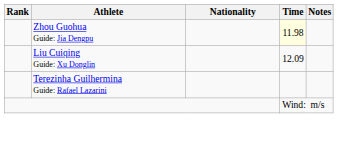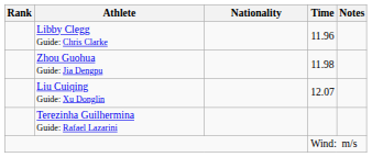+ row: Libby Clegg Guide: Chris Clarke | 11.96
Zhou Guohua Guide: Jia Dengpu | Time: lightyellow background -> no background
Liu Cuiqing Guide: Xu Donglin | Time: 12.09 -> 12.07
